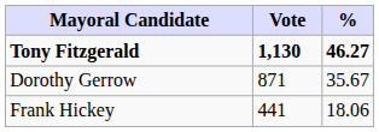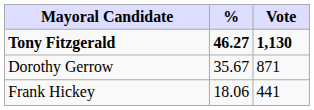columns swapped: Vote <-> %
